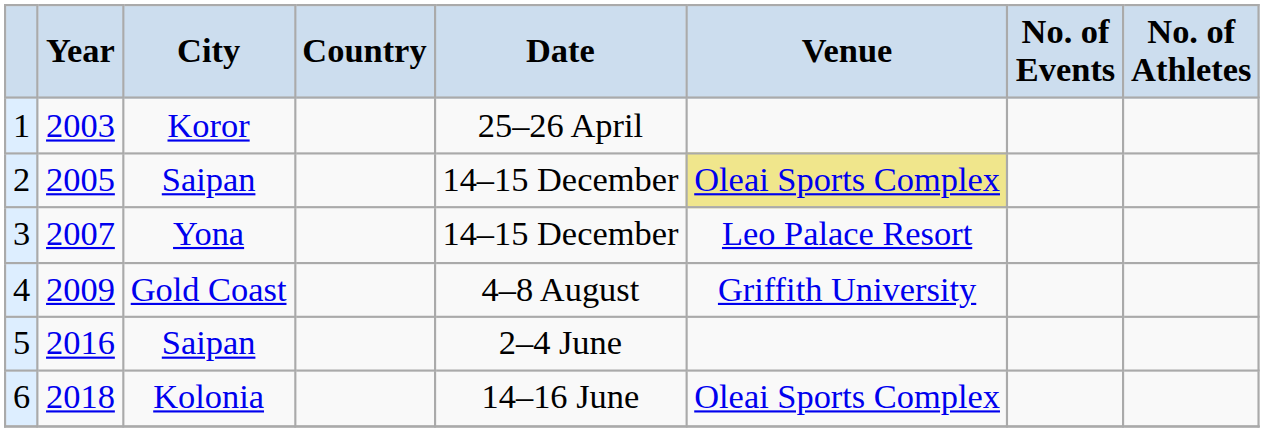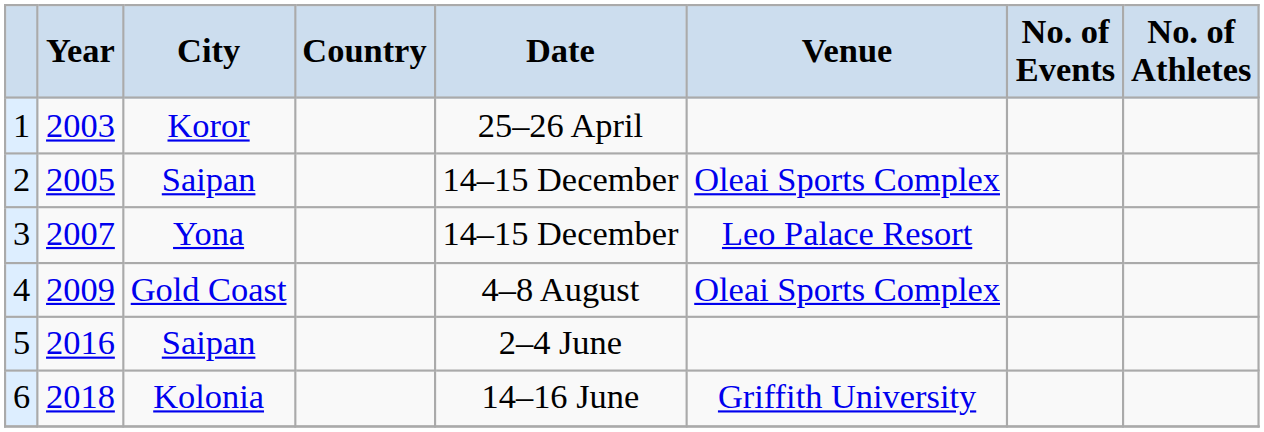2 | Venue: khaki background -> no background
4 | Venue: Griffith University -> Oleai Sports Complex
6 | Venue: Oleai Sports Complex -> Griffith University
